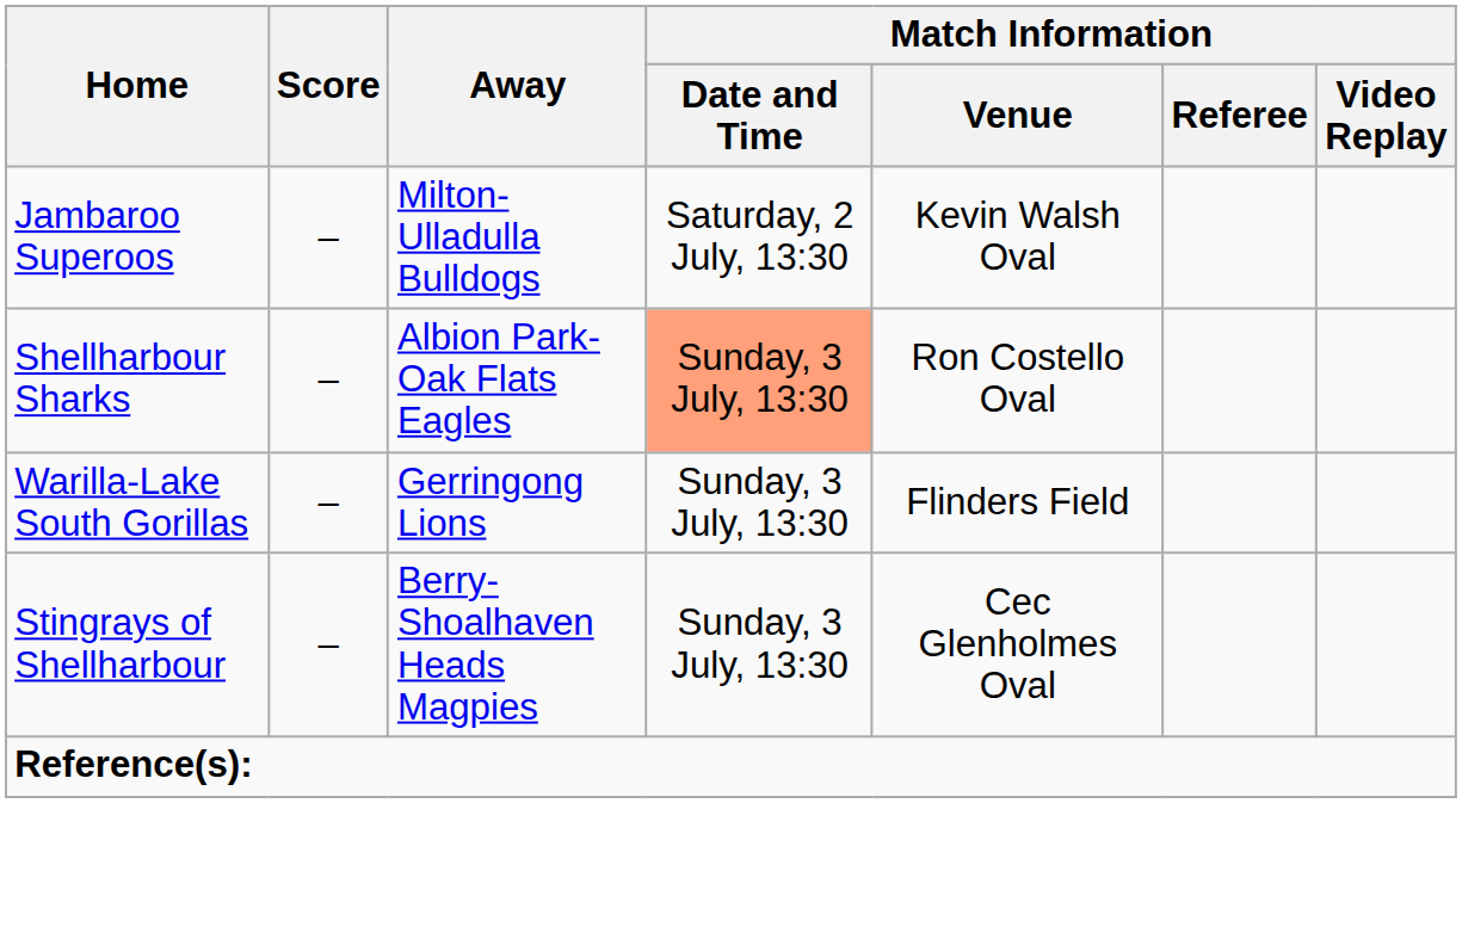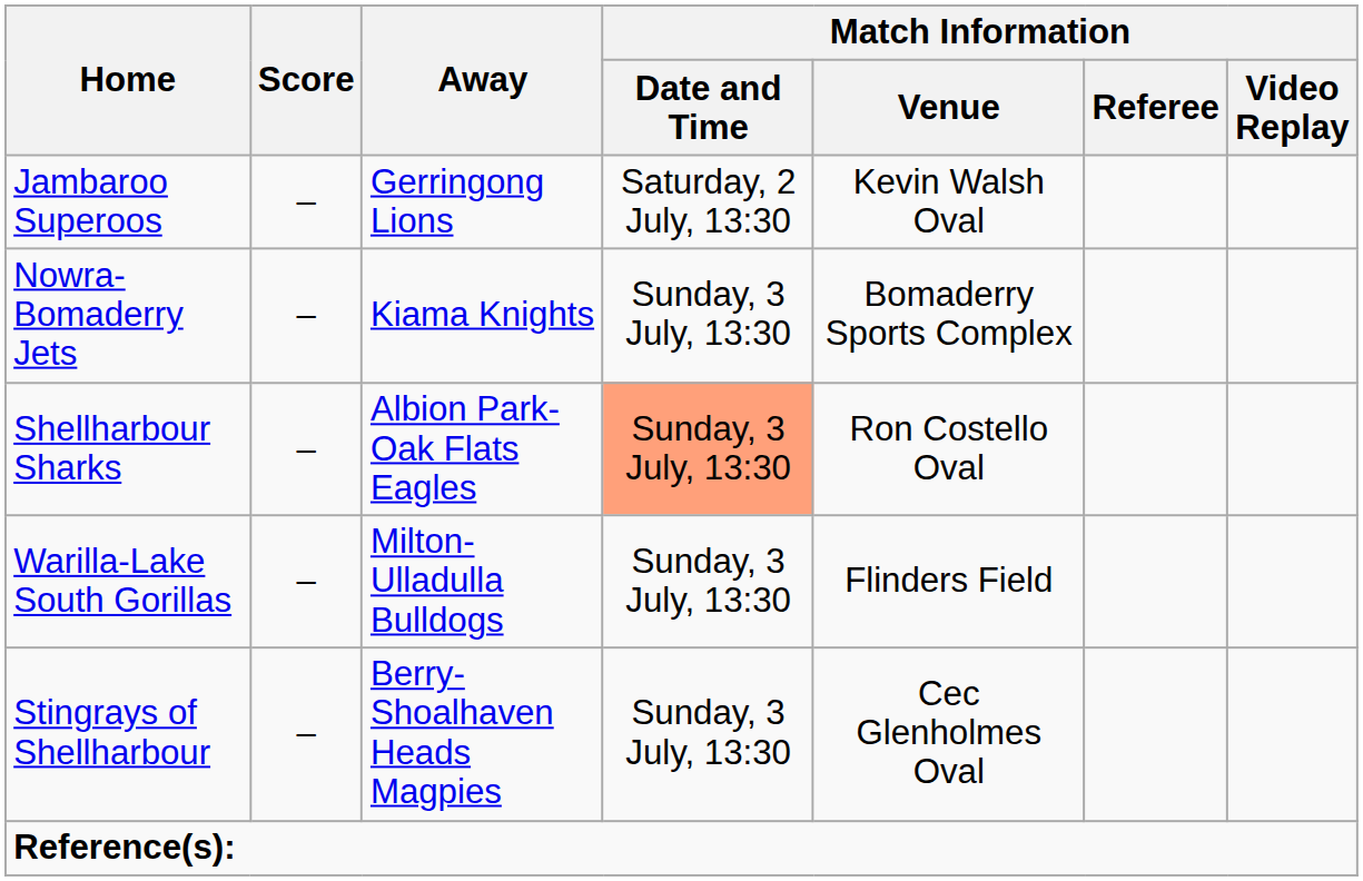Jambaroo Superoos | Away: Milton-Ulladulla Bulldogs -> Gerringong Lions
+ row: Nowra-Bomaderry Jets | – | Kiama Knights | Sunday, 3 July, 13:30 | Bomaderry Sports Complex
Warilla-Lake South Gorillas | Away: Gerringong Lions -> Milton-Ulladulla Bulldogs
